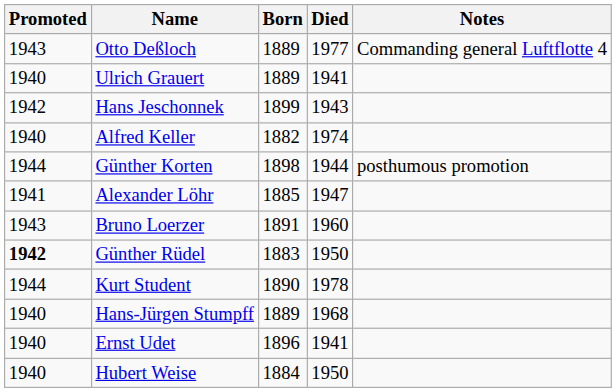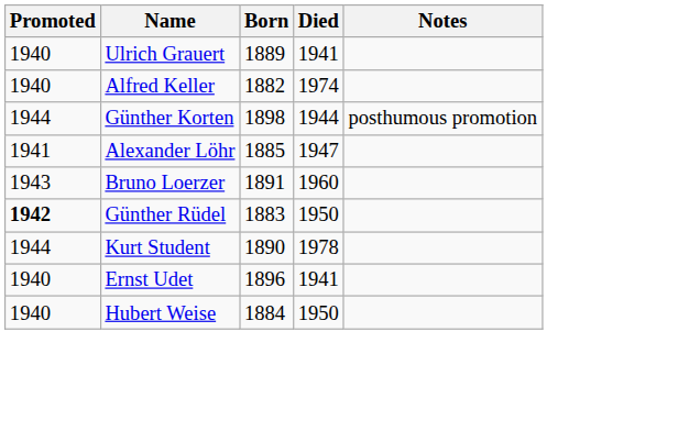- row: 1943 | Otto Deßloch | 1889 | 1977 | Commanding general Luftflotte 4
- row: 1942 | Hans Jeschonnek | 1899 | 1943
- row: 1940 | Hans-Jürgen Stumpff | 1889 | 1968
